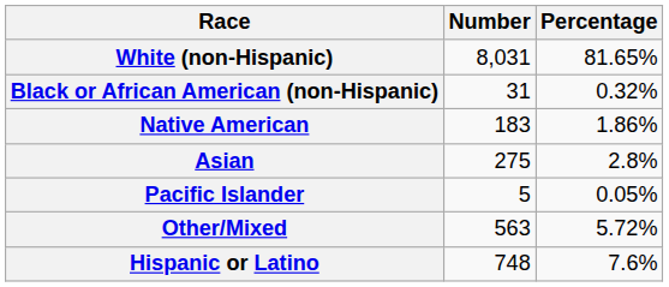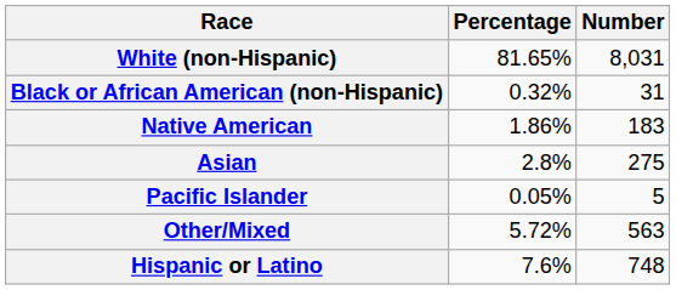columns swapped: Number <-> Percentage
